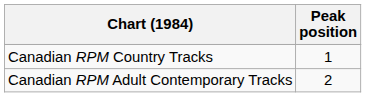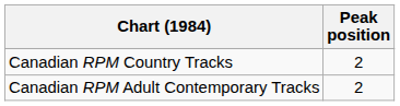Canadian RPM Country Tracks | Peak position: 1 -> 2
